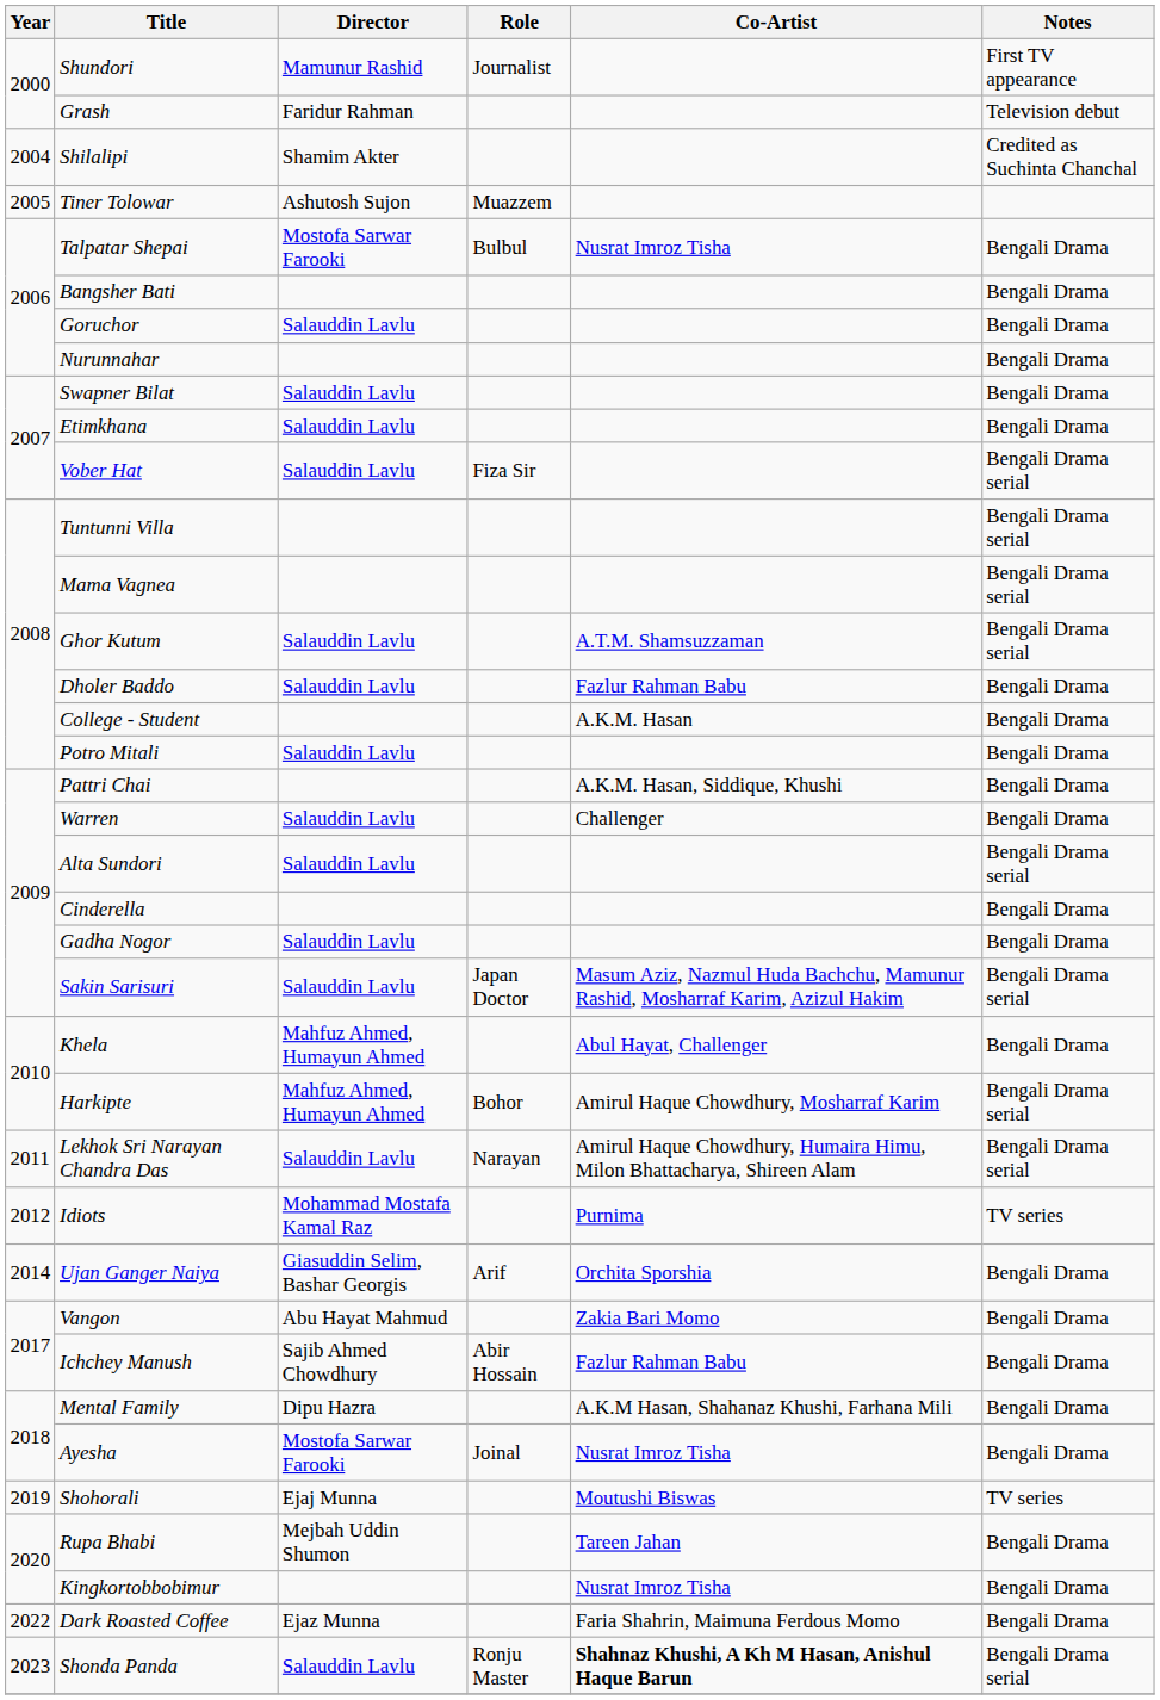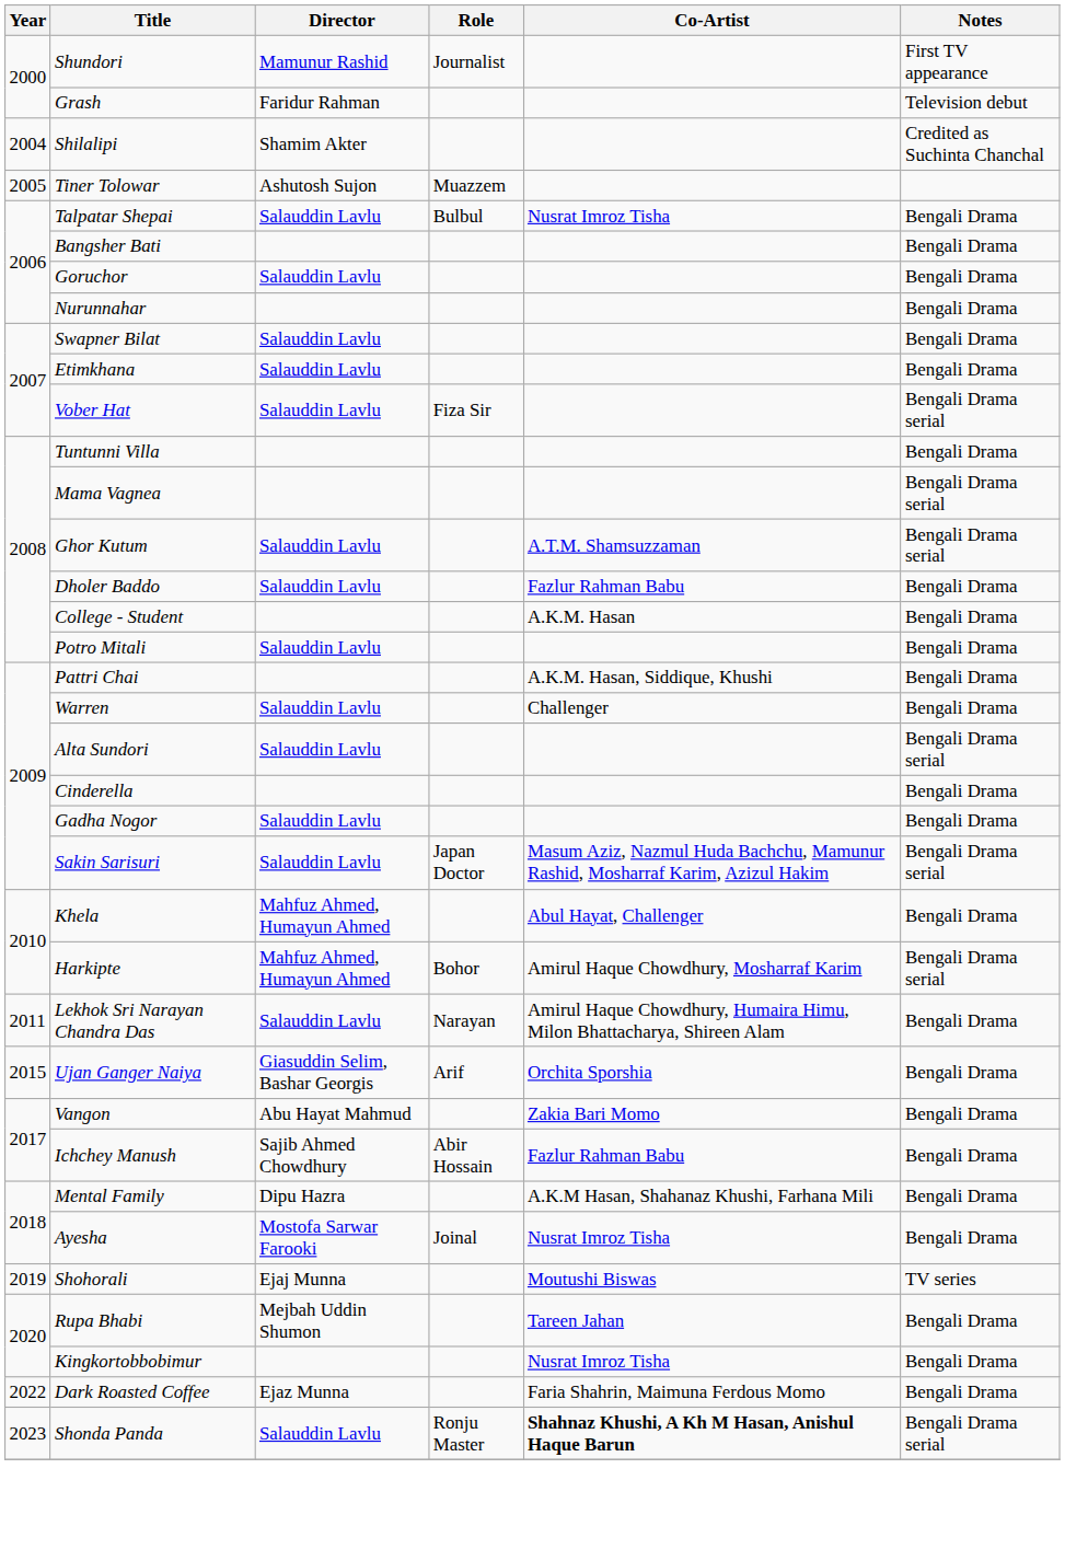Talpatar Shepai | Director: Mostofa Sarwar Farooki -> Salauddin Lavlu
Tuntunni Villa | Notes: Bengali Drama serial -> Bengali Drama
Lekhok Sri Narayan Chandra Das | Notes: Bengali Drama serial -> Bengali Drama
- row: 2012 | Idiots | Mohammad Mostafa Kamal Raz | Purnima | TV series
Ujan Ganger Naiya | Year: 2014 -> 2015
